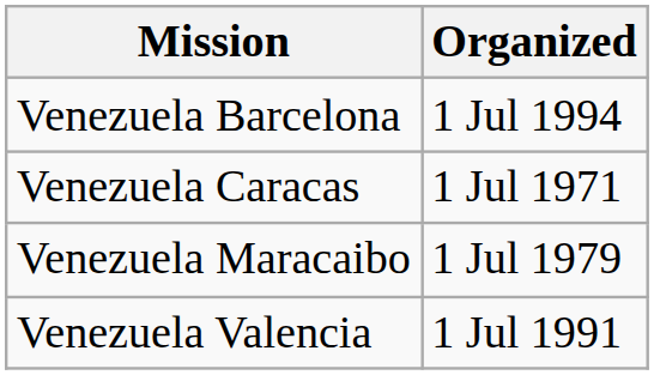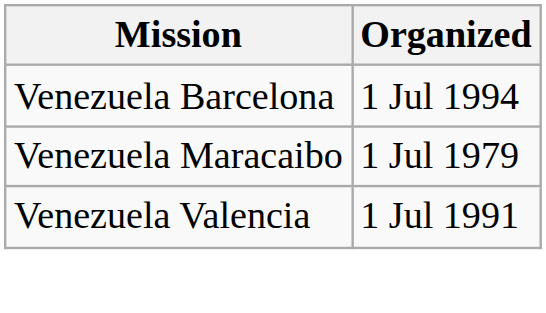- row: Venezuela Caracas | 1 Jul 1971
